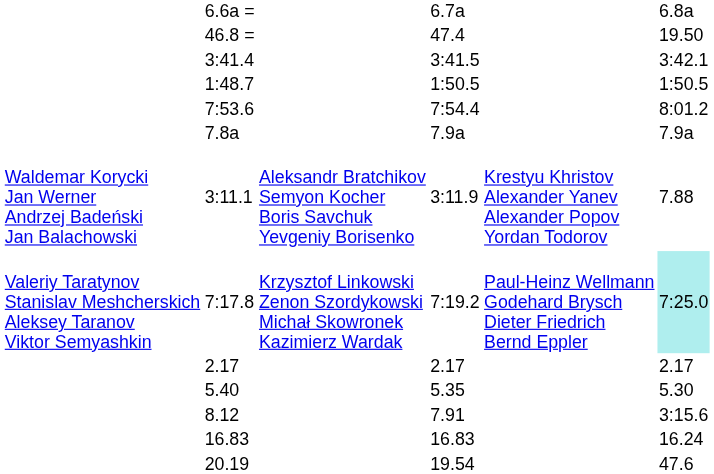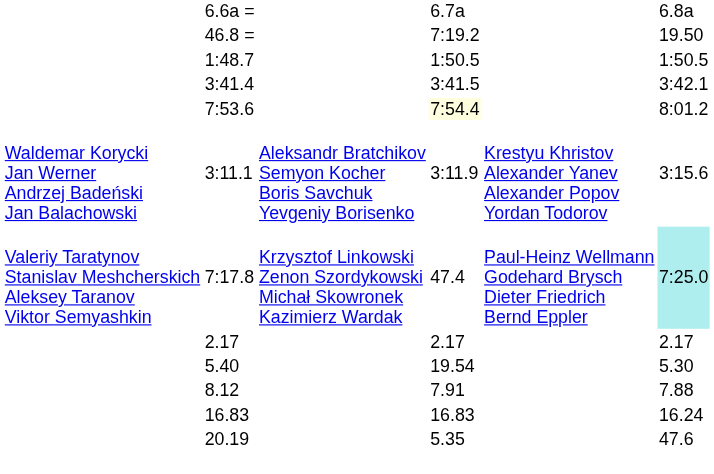46.8 = | column 5: 47.4 -> 7:19.2
rows swapped: 1:48.7 <-> 3:41.4
7:53.6 | column 5: no background -> lightyellow background
- row: 7.8a | 7.9a | 7.9a
3:11.1 | column 7: 7.88 -> 3:15.6
7:17.8 | column 5: 7:19.2 -> 47.4
5.40 | column 5: 5.35 -> 19.54
8.12 | column 7: 3:15.6 -> 7.88
20.19 | column 5: 19.54 -> 5.35
